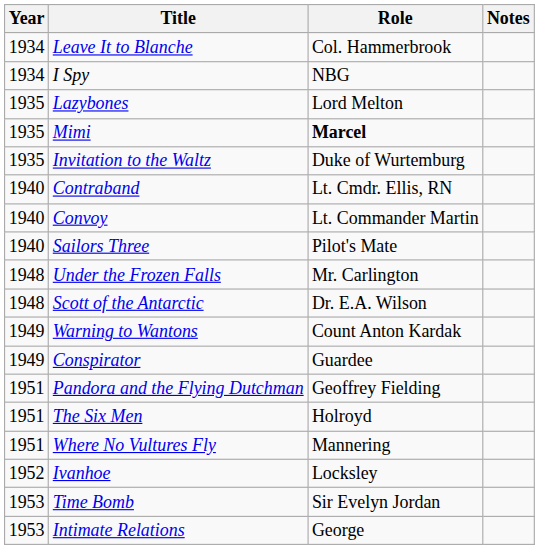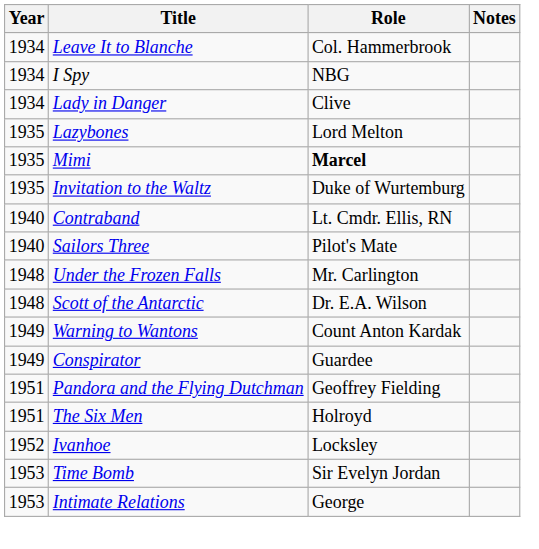+ row: 1934 | Lady in Danger | Clive
- row: 1940 | Convoy | Lt. Commander Martin
- row: 1951 | Where No Vultures Fly | Mannering
